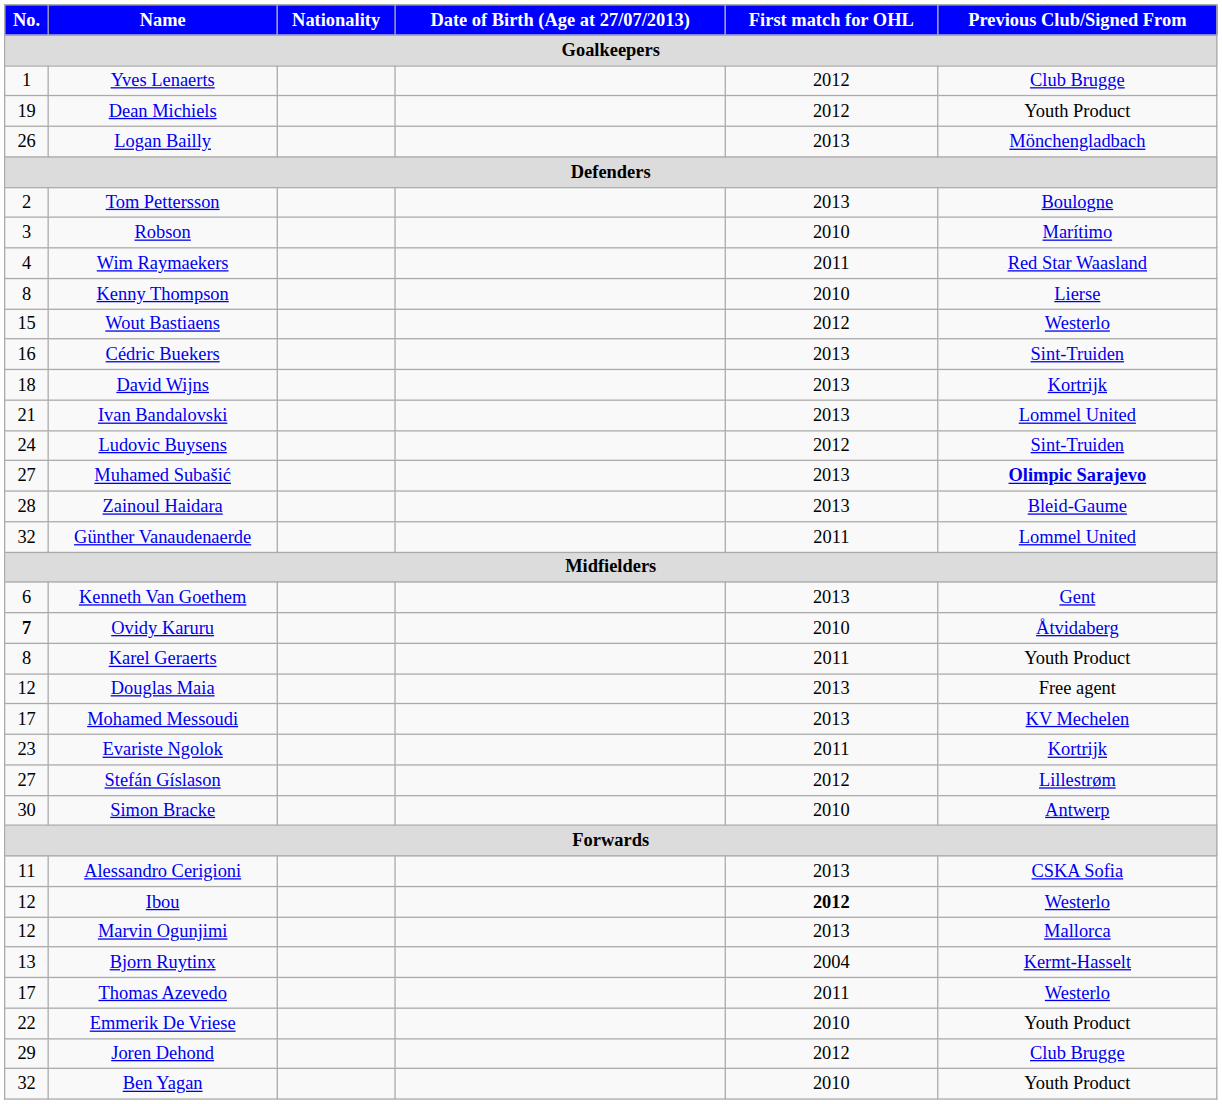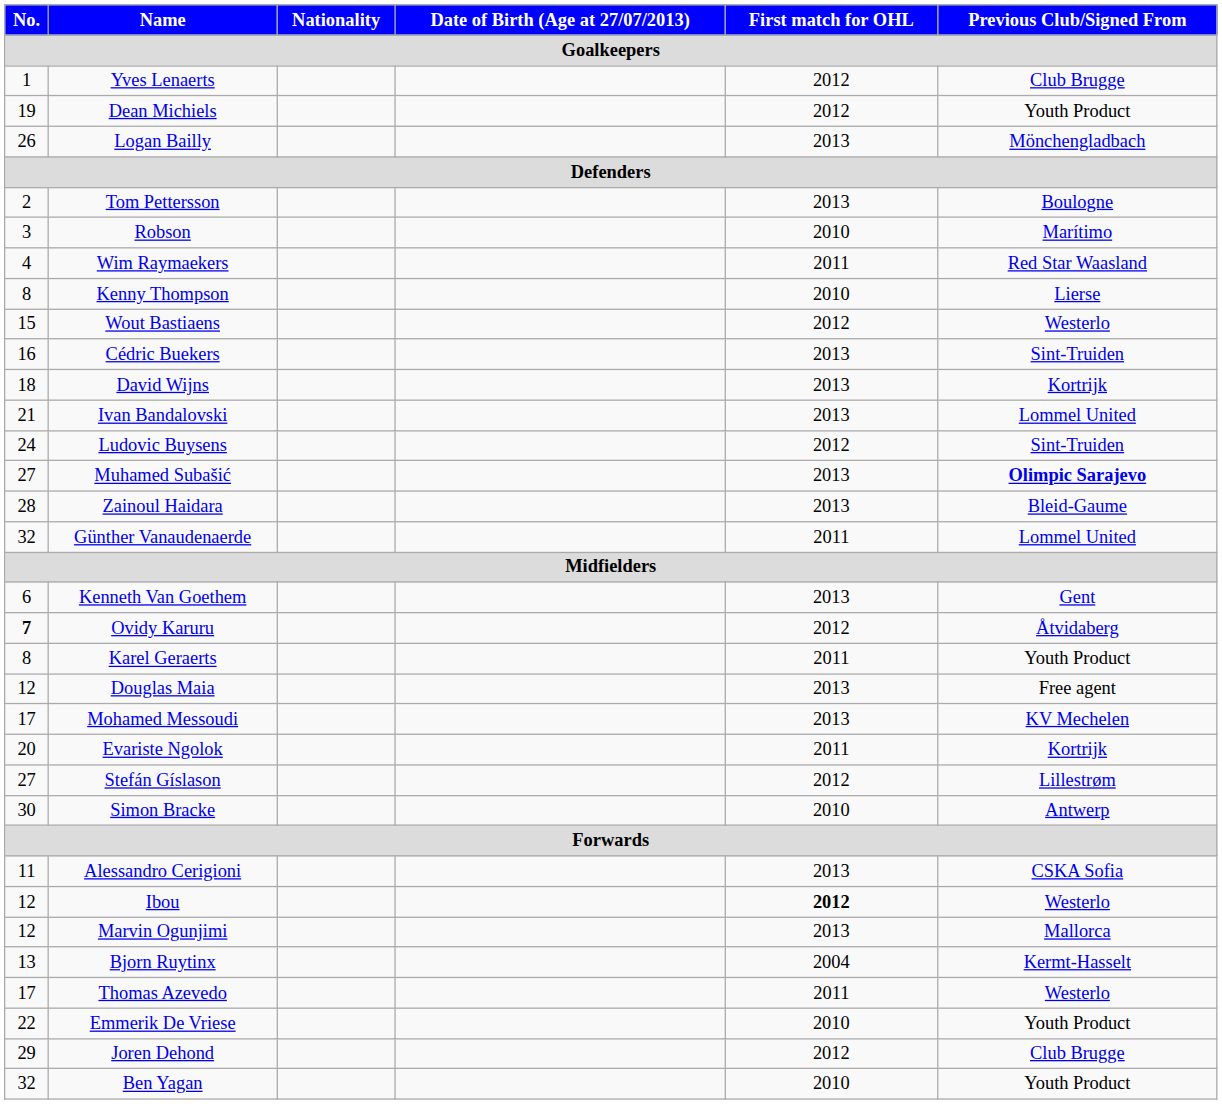Ovidy Karuru | First match for OHL / Goalkeepers: 2010 -> 2012
Evariste Ngolok | No. / Goalkeepers: 23 -> 20
